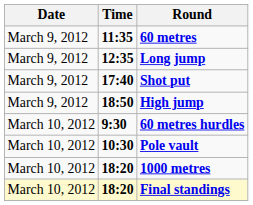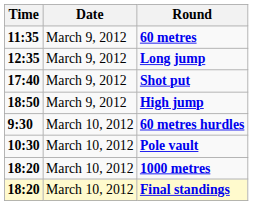columns swapped: Date <-> Time
